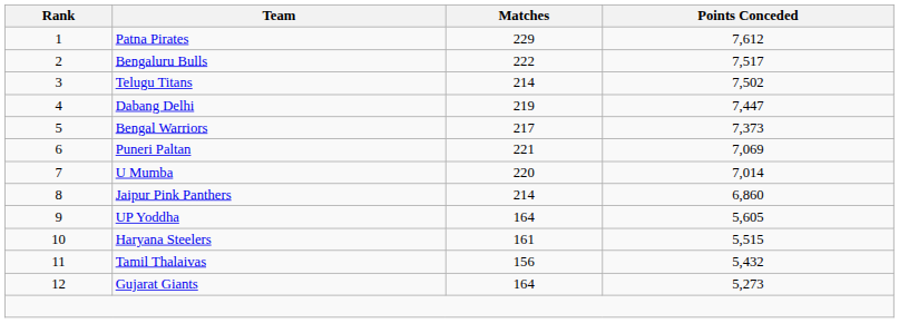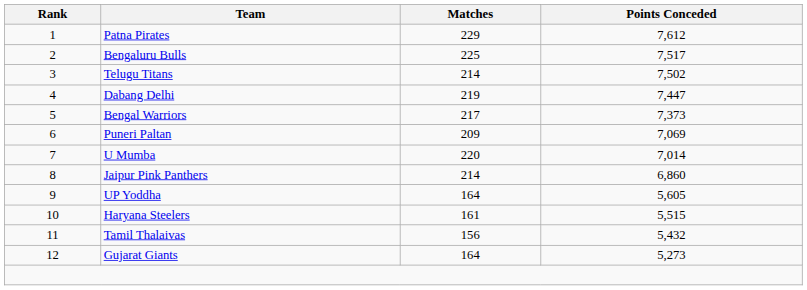Bengaluru Bulls | Matches: 222 -> 225
Puneri Paltan | Matches: 221 -> 209
